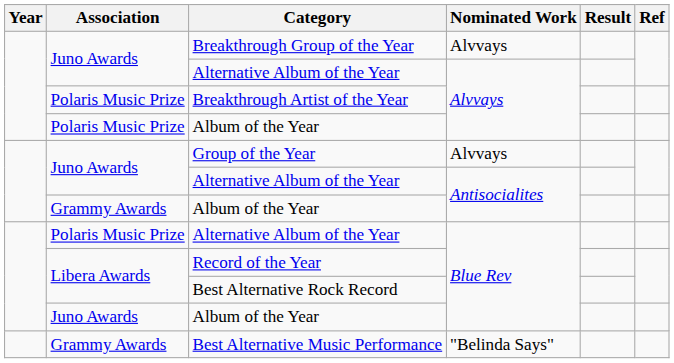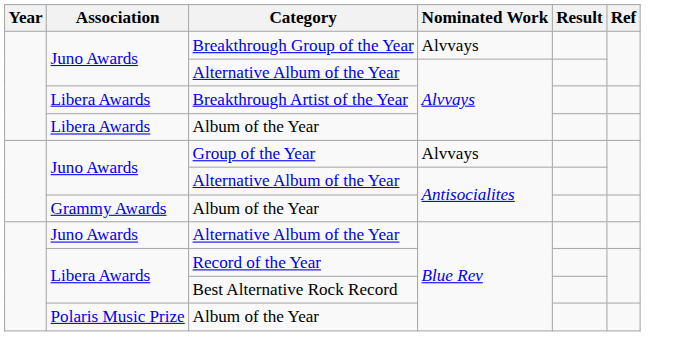Breakthrough Artist of the Year | Association: Polaris Music Prize -> Libera Awards
Album of the Year / Alvvays | Association: Polaris Music Prize -> Libera Awards
Alternative Album of the Year / Blue Rev | Association: Polaris Music Prize -> Juno Awards
Album of the Year / Blue Rev | Association: Juno Awards -> Polaris Music Prize
- row: Grammy Awards | Best Alternative Music Performance | "Belinda Says"
